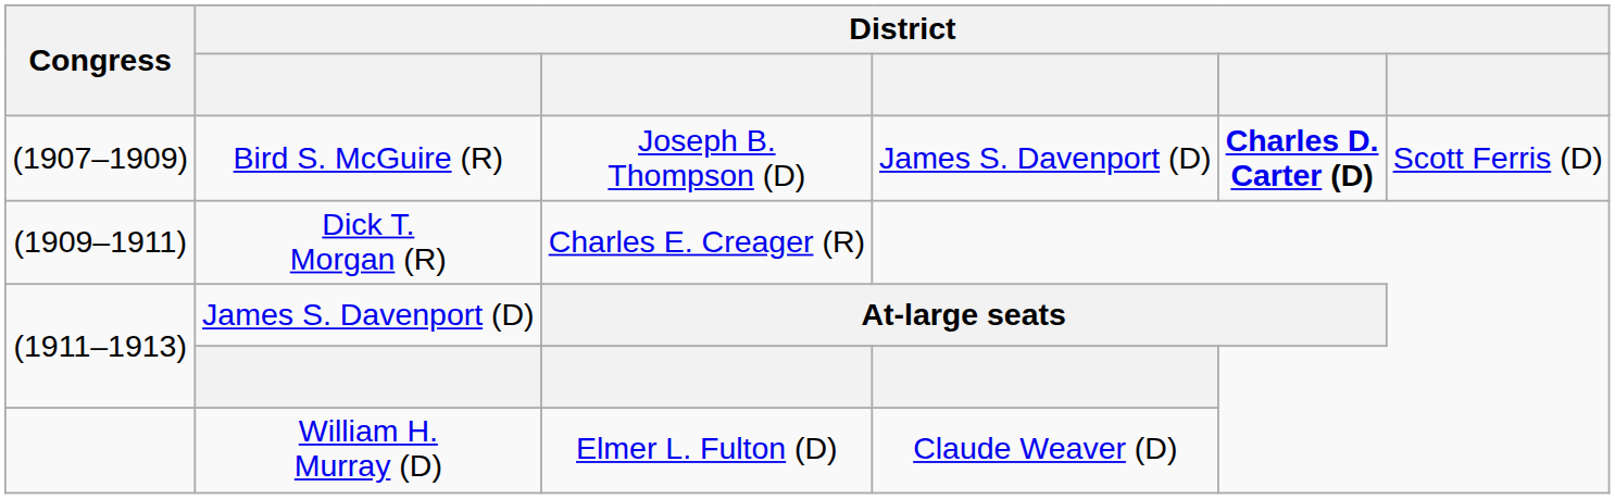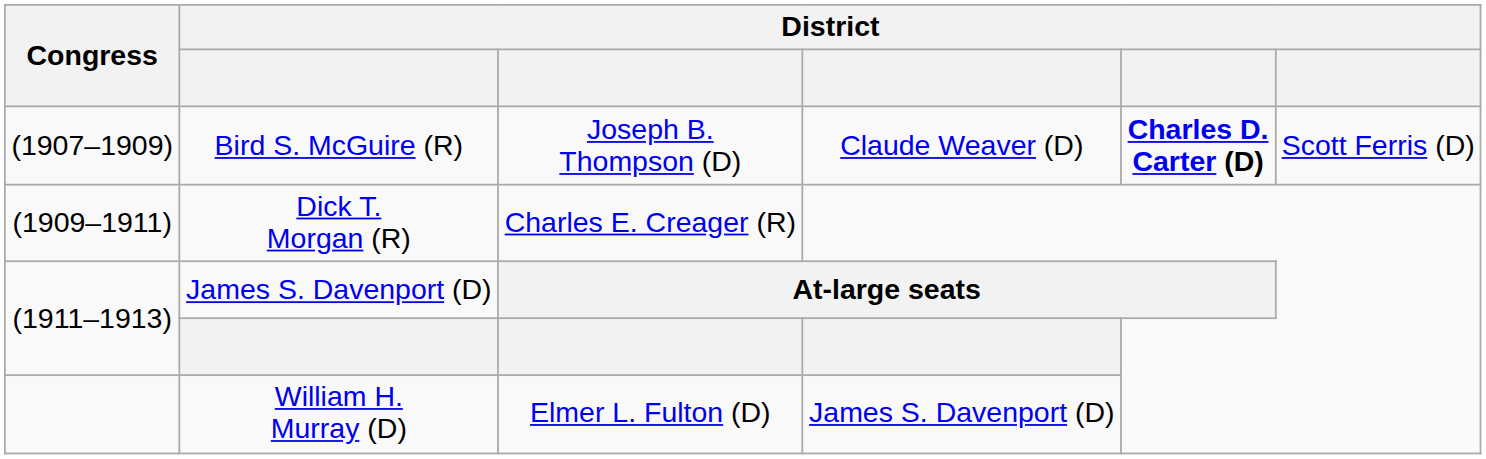Bird S. McGuire (R) | column 4: James S. Davenport (D) -> Claude Weaver (D)
William H. Murray (D) | column 4: Claude Weaver (D) -> James S. Davenport (D)
